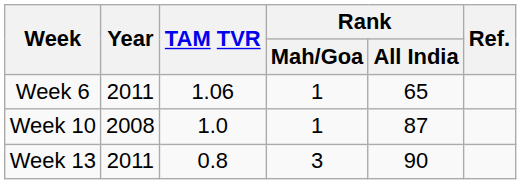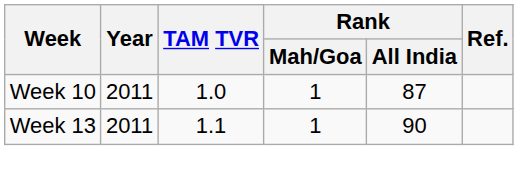- row: Week 6 | 2011 | 1.06 | 1 | 65
Week 10 | Year: 2008 -> 2011
Week 13 | TAM TVR: 0.8 -> 1.1
Week 13 | Rank / Mah/Goa: 3 -> 1
